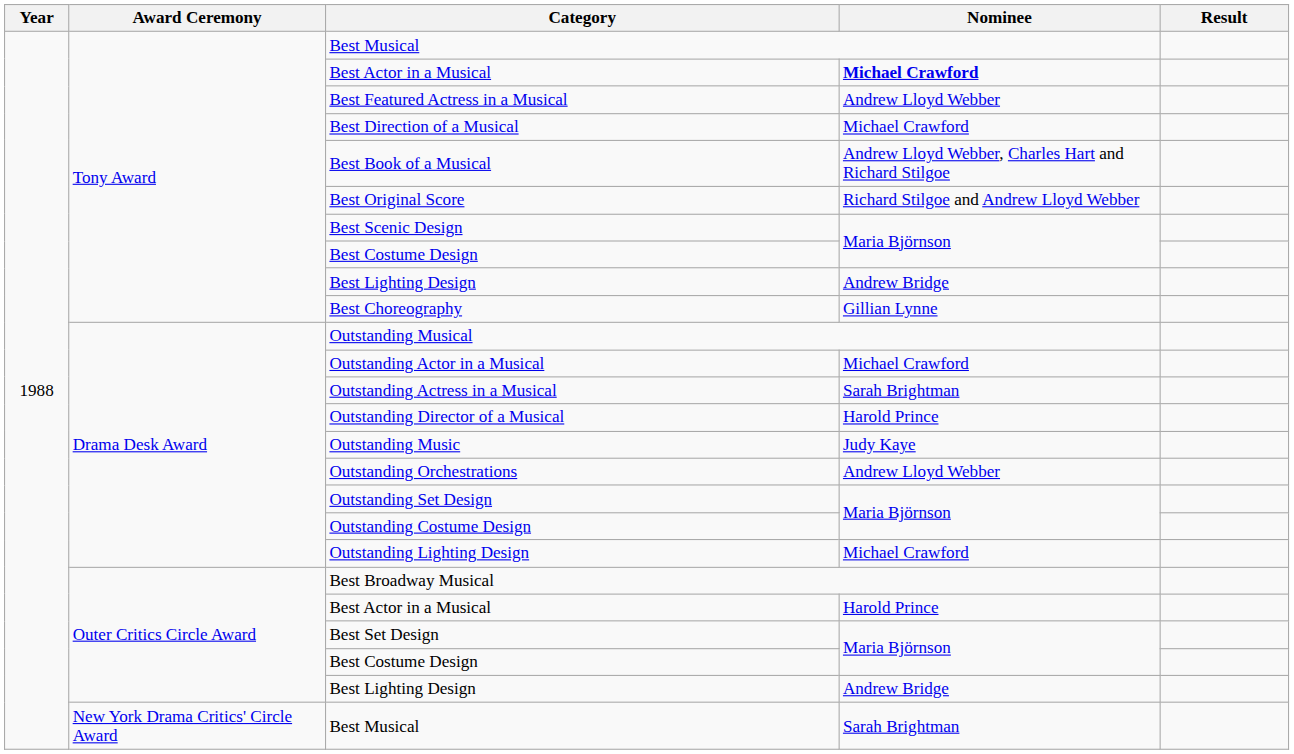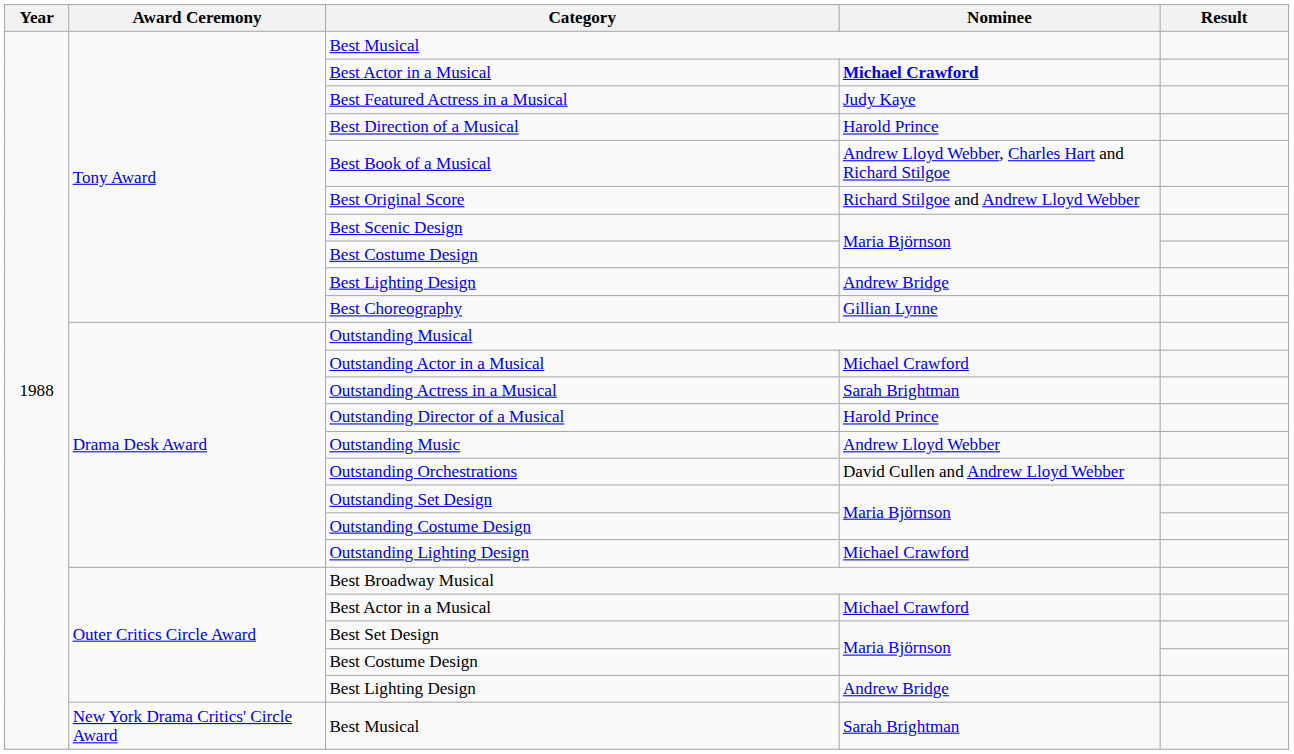Best Featured Actress in a Musical | Nominee: Andrew Lloyd Webber -> Judy Kaye
Best Direction of a Musical | Nominee: Michael Crawford -> Harold Prince
Outstanding Music | Nominee: Judy Kaye -> Andrew Lloyd Webber
Outstanding Orchestrations | Nominee: Andrew Lloyd Webber -> David Cullen and Andrew Lloyd Webber
Outer Critics Circle Award / Best Actor in a Musical | Nominee: Harold Prince -> Michael Crawford
